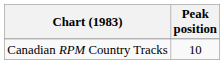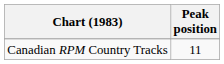Canadian RPM Country Tracks | Peak position: 10 -> 11
